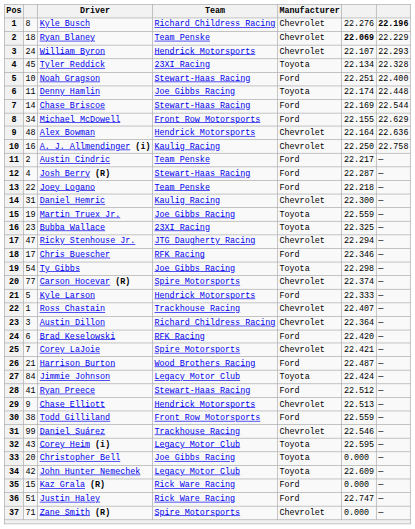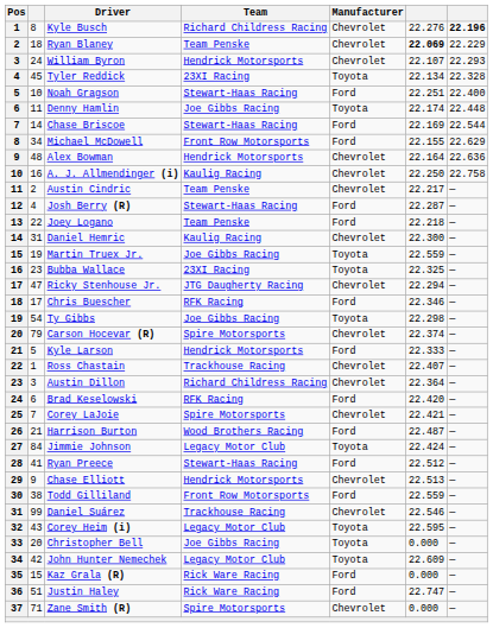Austin Cindric | Manufacturer: Ford -> Chevrolet
Carson Hocevar (R) | column 2: 77 -> 79
